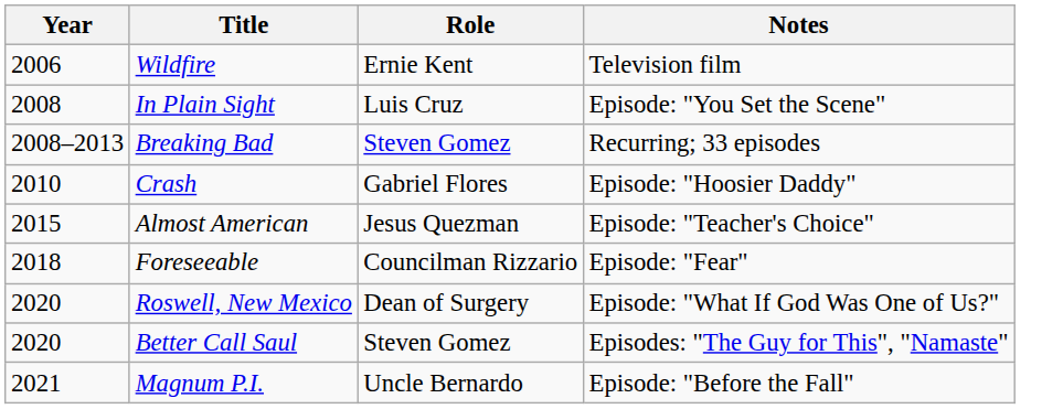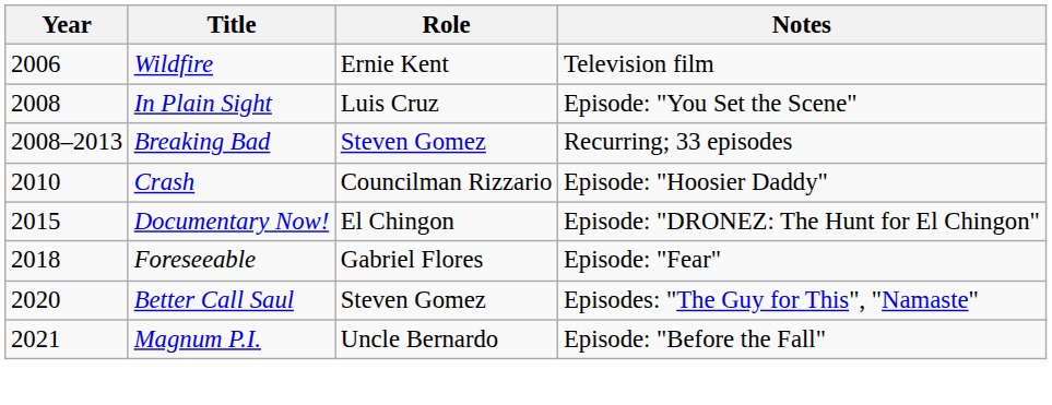Crash | Role: Gabriel Flores -> Councilman Rizzario
+ row: 2015 | Documentary Now! | El Chingon | Episode: "DRONEZ: The Hunt for El Chingon"
- row: 2015 | Almost American | Jesus Quezman | Episode: "Teacher's Choice"
Foreseeable | Role: Councilman Rizzario -> Gabriel Flores
- row: 2020 | Roswell, New Mexico | Dean of Surgery | Episode: "What If God Was One of Us?"
